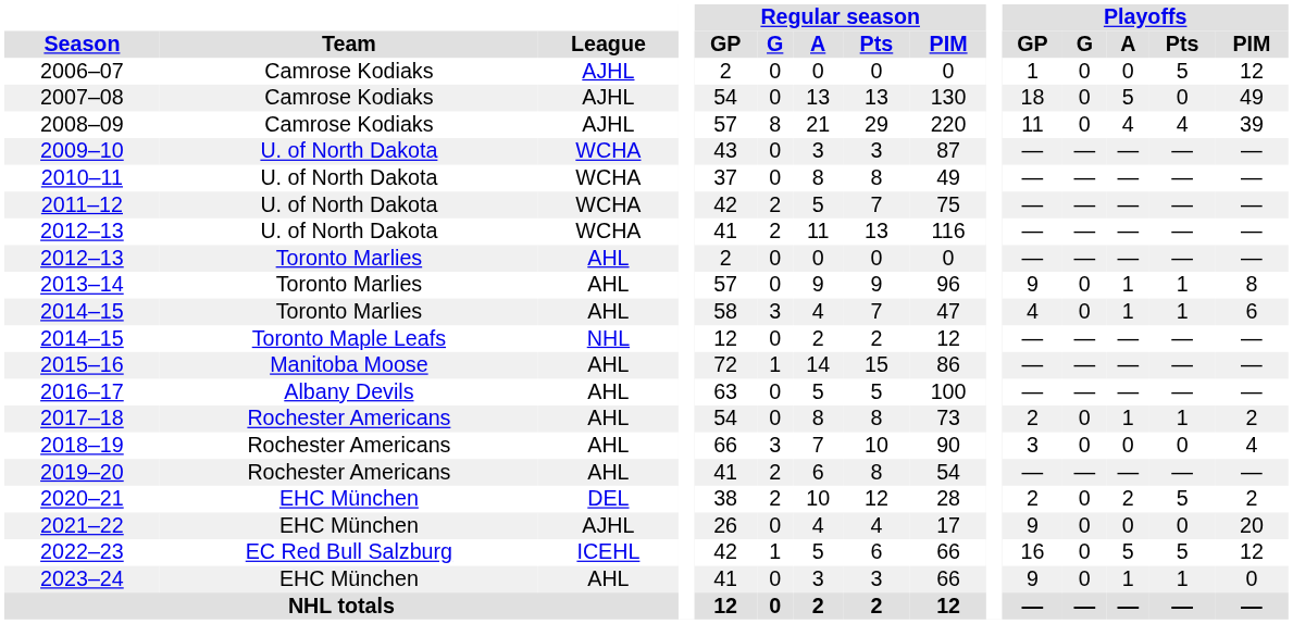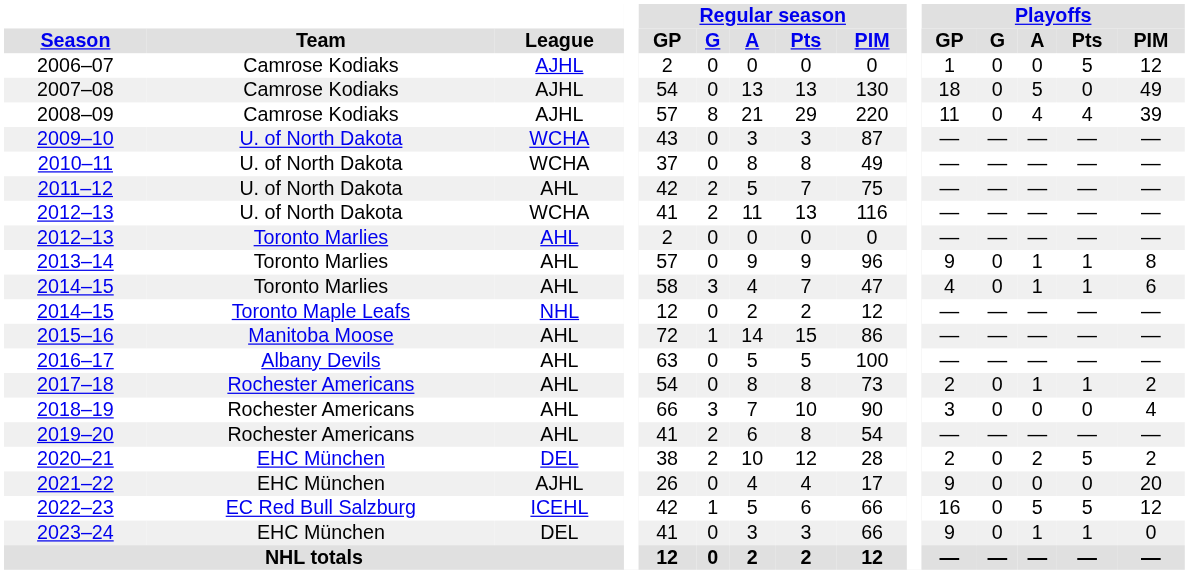2011–12 | League: WCHA -> AHL
2023–24 | League: AHL -> DEL
